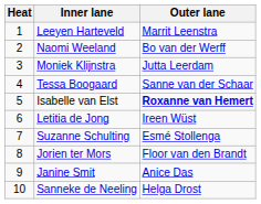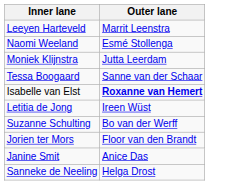- column: Heat | 1 | 2 | 3 | 4 | 5 | 6 | 7 | 8 | 9 | 10
Naomi Weeland | Outer lane: Bo van der Werff -> Esmé Stollenga
Suzanne Schulting | Outer lane: Esmé Stollenga -> Bo van der Werff
